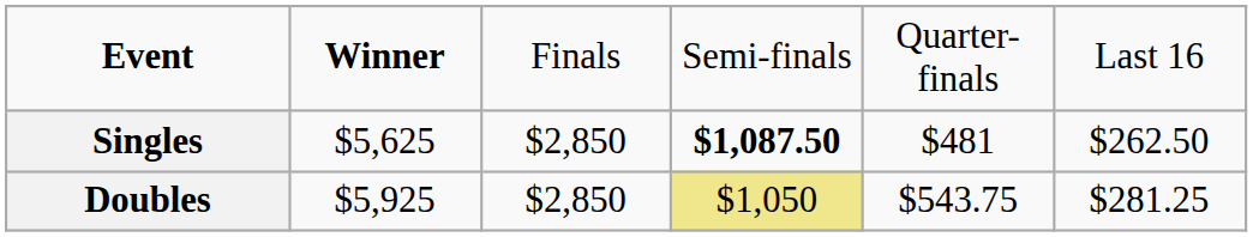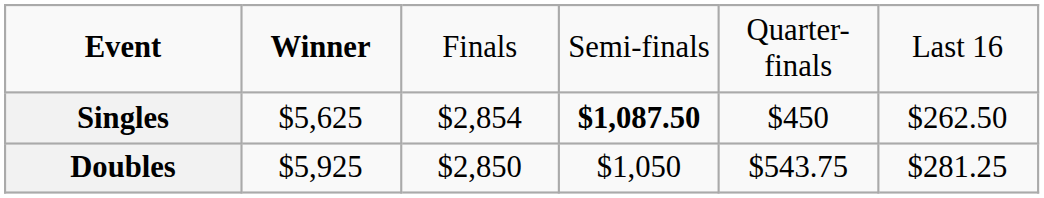Singles | column 3: $2,850 -> $2,854
Singles | column 5: $481 -> $450
Doubles | column 4: khaki background -> no background
